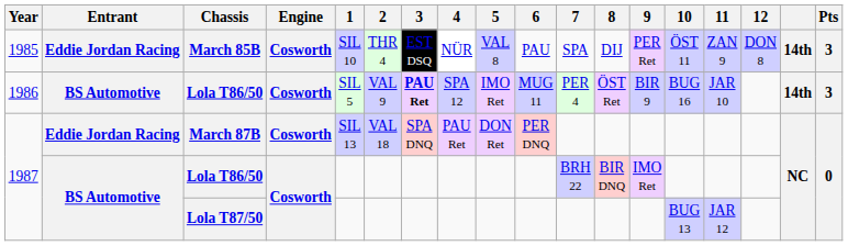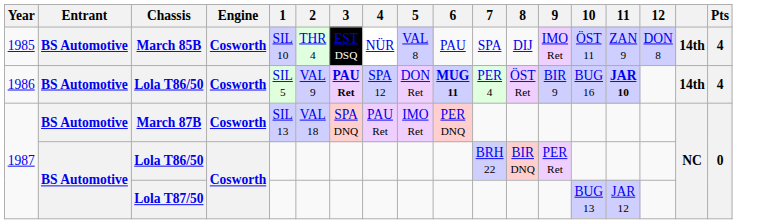March 85B | Entrant: Eddie Jordan Racing -> BS Automotive
March 85B | 9: PER Ret -> IMO Ret
March 85B | Pts: 3 -> 4
1986 / Lola T86/50 | 5: IMO Ret -> DON Ret
1986 / Lola T86/50 | 6: normal -> bold
1986 / Lola T86/50 | 11: normal -> bold
1986 / Lola T86/50 | Pts: 3 -> 4
March 87B | Entrant: Eddie Jordan Racing -> BS Automotive
March 87B | 5: DON Ret -> IMO Ret
1987 / Lola T86/50 | 9: IMO Ret -> PER Ret
